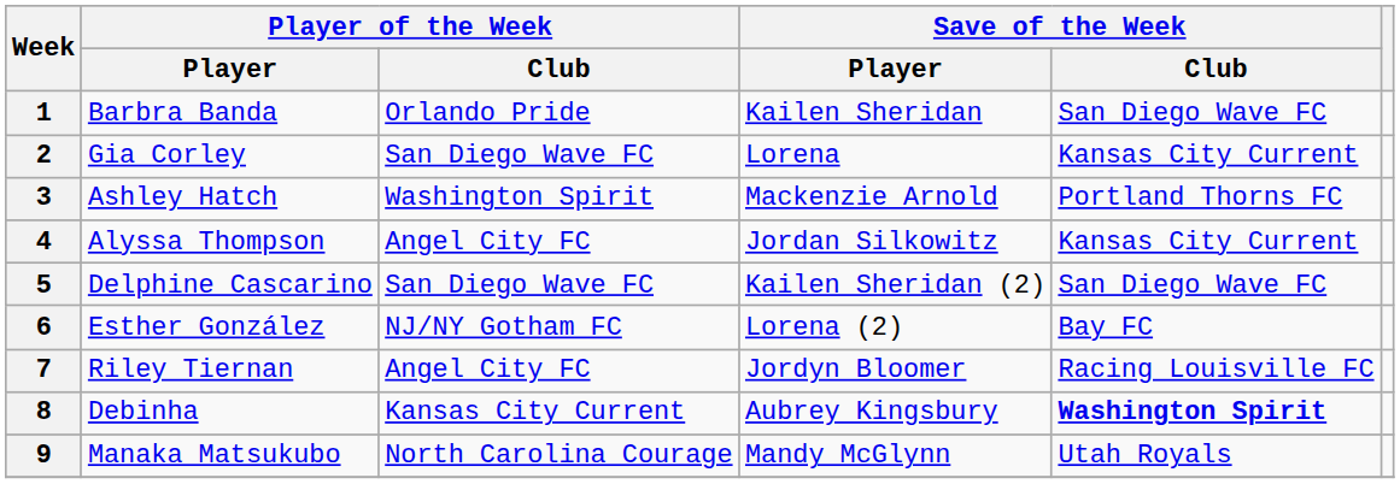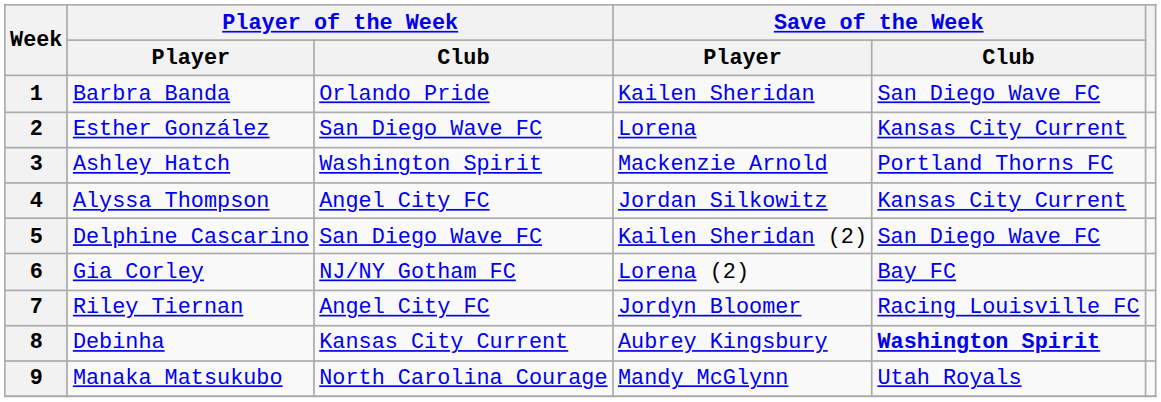2 | Player of the Week / Player: Gia Corley -> Esther González
6 | Player of the Week / Player: Esther González -> Gia Corley
